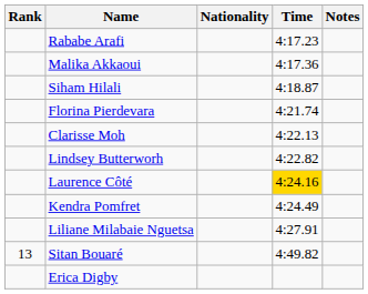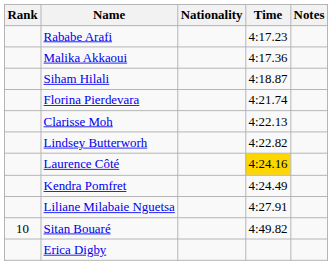Sitan Bouaré | Rank: 13 -> 10
